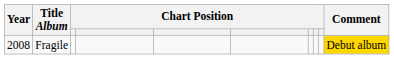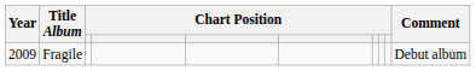Fragile | Year: 2008 -> 2009
Fragile | Comment: gold background -> no background
